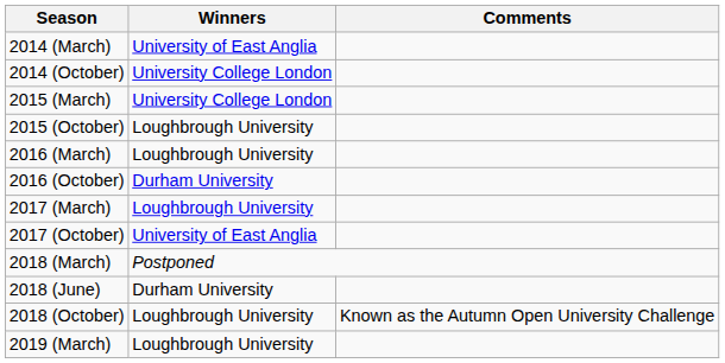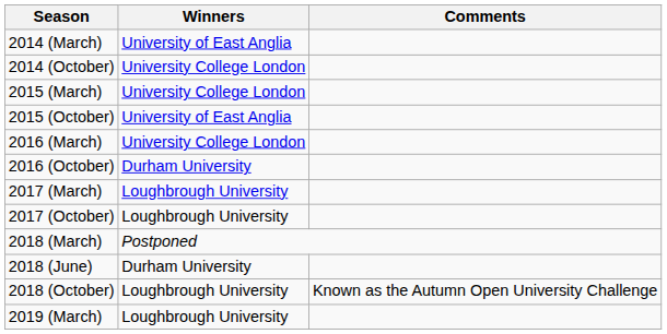2015 (October) | Winners: Loughbrough University -> University of East Anglia
2016 (March) | Winners: Loughbrough University -> University College London
2017 (October) | Winners: University of East Anglia -> Loughbrough University
